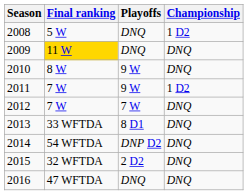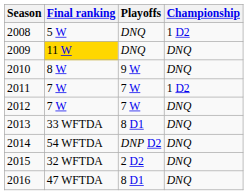2011 | Playoffs: 9 W -> 7 W
2016 | Playoffs: DNQ -> 8 D1
